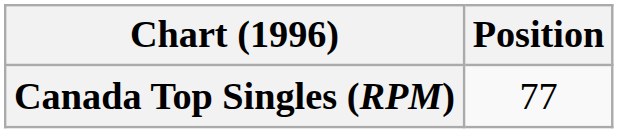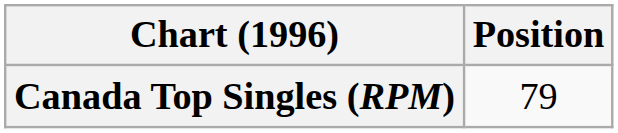Canada Top Singles (RPM) | Position: 77 -> 79
